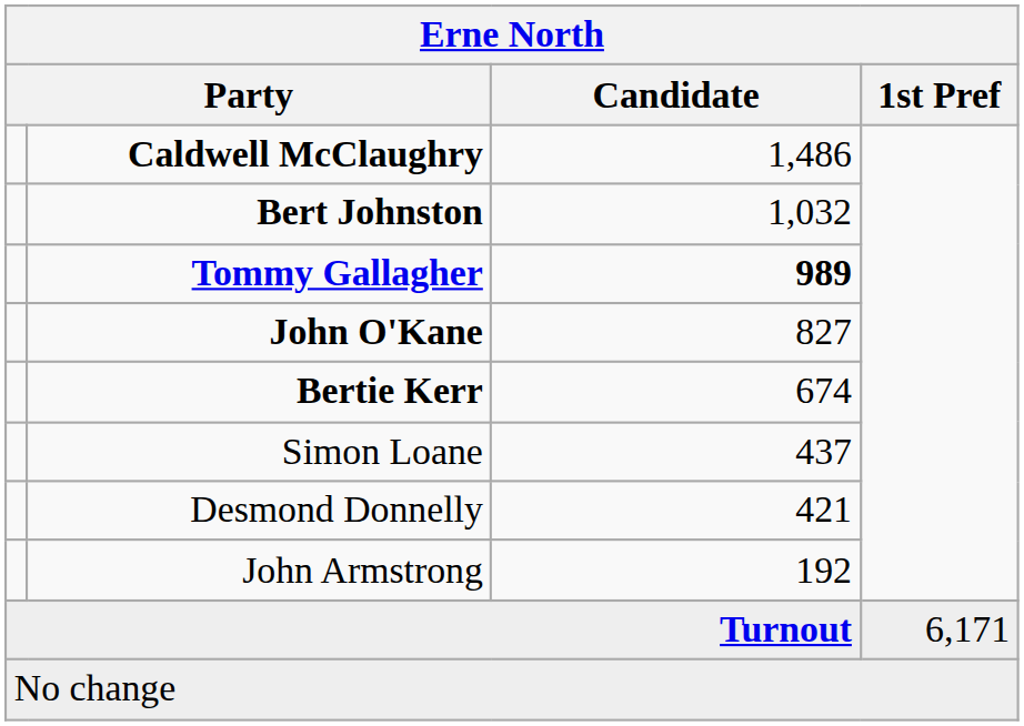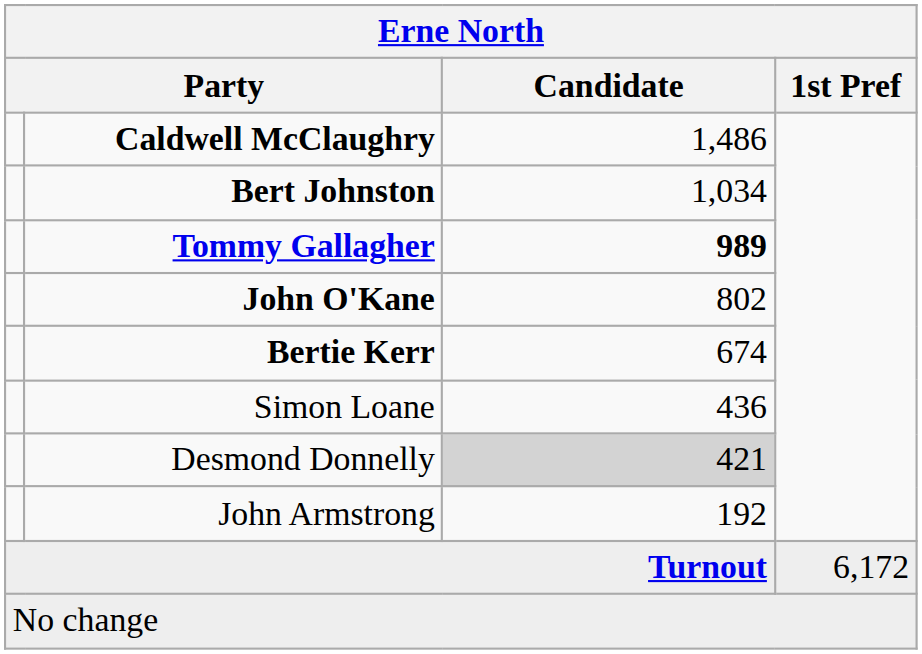Bert Johnston | Candidate: 1,032 -> 1,034
John O'Kane | Candidate: 827 -> 802
Simon Loane | Candidate: 437 -> 436
Desmond Donnelly | Candidate: no background -> lightgrey background
Turnout | 1st Pref: 6,171 -> 6,172
